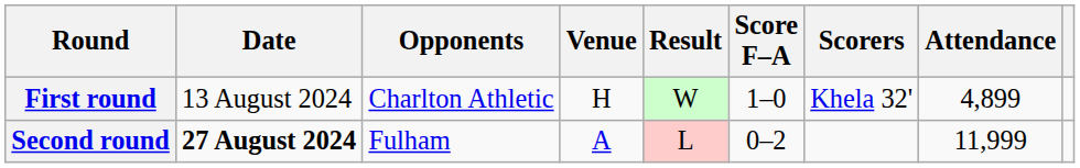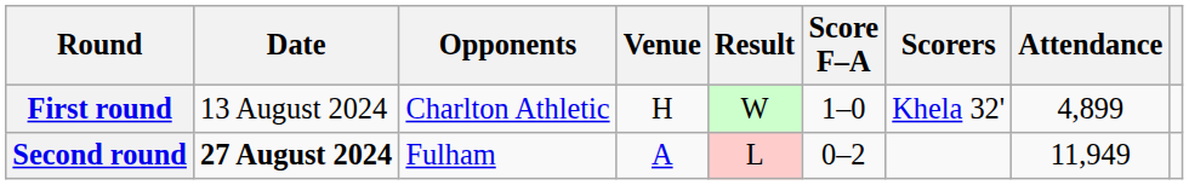Second round | Attendance: 11,999 -> 11,949
